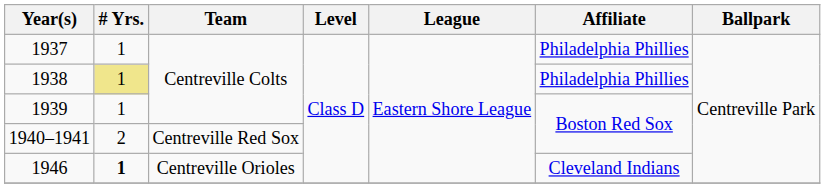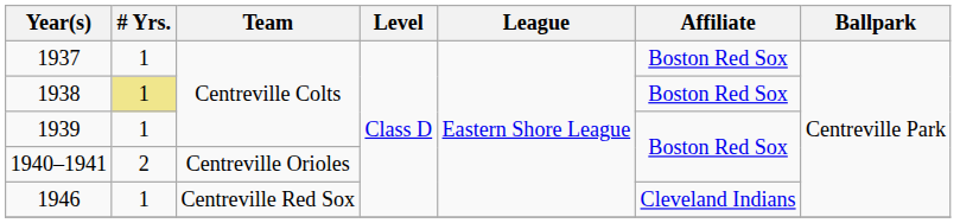1937 | Affiliate: Philadelphia Phillies -> Boston Red Sox
1938 | Affiliate: Philadelphia Phillies -> Boston Red Sox
1940–1941 | Team: Centreville Red Sox -> Centreville Orioles
1946 | # Yrs.: bold -> normal
1946 | Team: Centreville Orioles -> Centreville Red Sox
